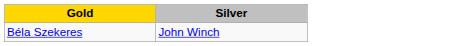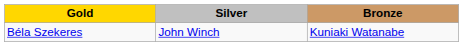+ column: Bronze | Kuniaki Watanabe
